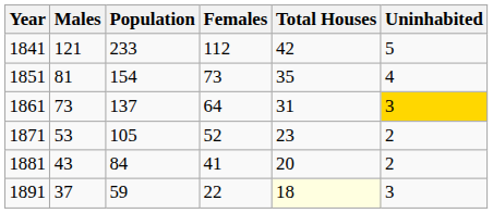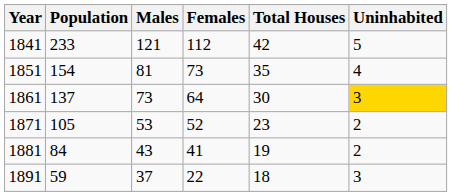columns swapped: Population <-> Males
1861 | Total Houses: 31 -> 30
1881 | Total Houses: 20 -> 19
1891 | Total Houses: lightyellow background -> no background
